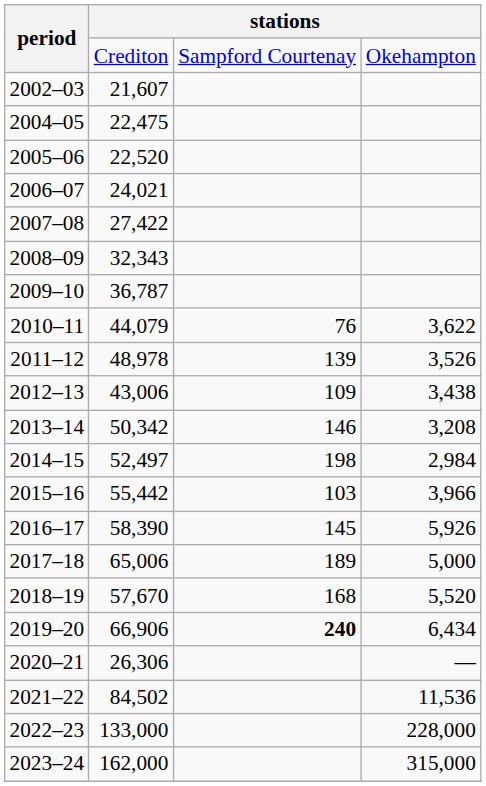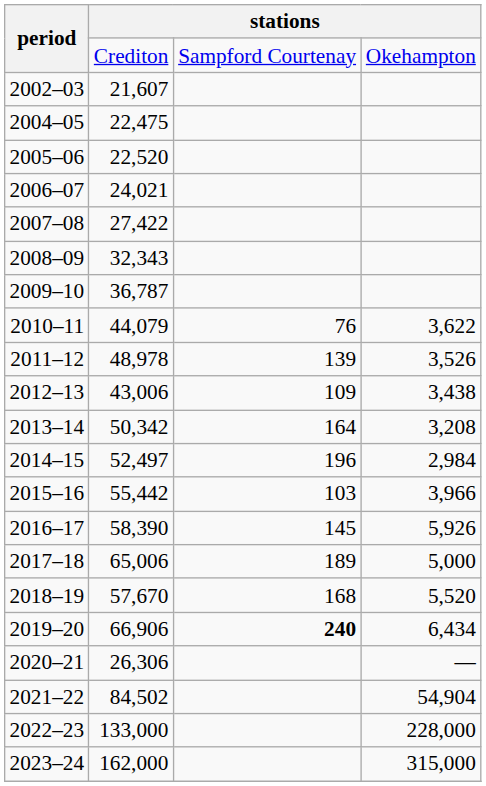2013–14 | column 3: 146 -> 164
2014–15 | column 3: 198 -> 196
2021–22 | column 4: 11,536 -> 54,904
